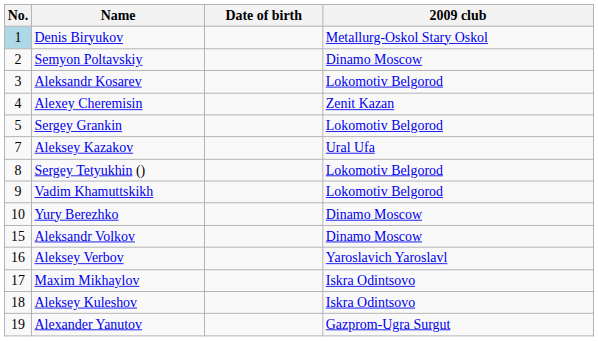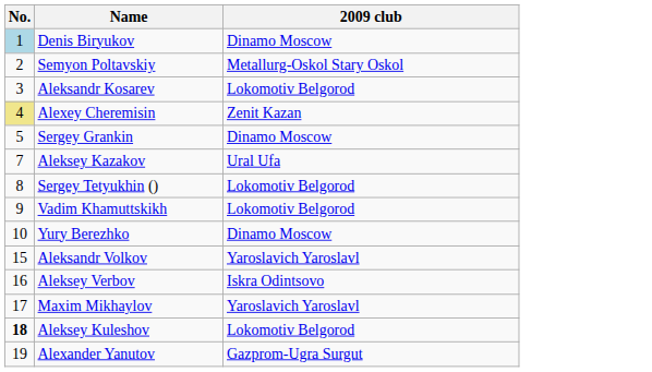- column: Date of birth
Denis Biryukov | 2009 club: Metallurg-Oskol Stary Oskol -> Dinamo Moscow
Semyon Poltavskiy | 2009 club: Dinamo Moscow -> Metallurg-Oskol Stary Oskol
Alexey Cheremisin | No.: no background -> khaki background
Sergey Grankin | 2009 club: Lokomotiv Belgorod -> Dinamo Moscow
Aleksandr Volkov | 2009 club: Dinamo Moscow -> Yaroslavich Yaroslavl
Aleksey Verbov | 2009 club: Yaroslavich Yaroslavl -> Iskra Odintsovo
Maxim Mikhaylov | 2009 club: Iskra Odintsovo -> Yaroslavich Yaroslavl
Aleksey Kuleshov | No.: normal -> bold
Aleksey Kuleshov | 2009 club: Iskra Odintsovo -> Lokomotiv Belgorod
